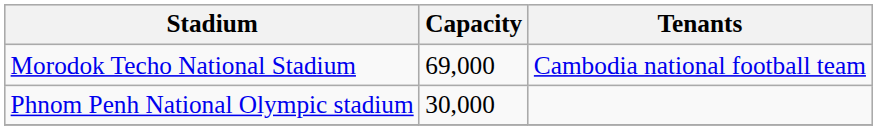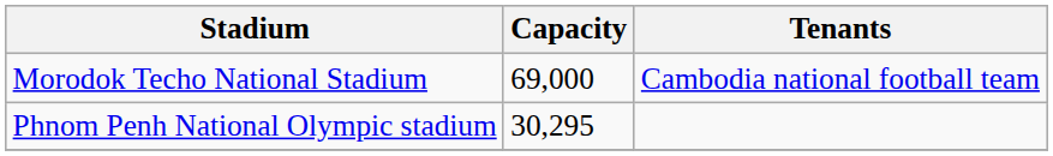Phnom Penh National Olympic stadium | Capacity: 30,000 -> 30,295
